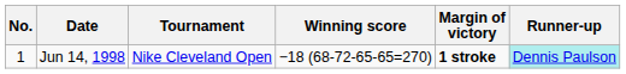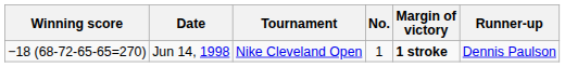columns swapped: No. <-> Winning score
Jun 14, 1998 | Runner-up: paleturquoise background -> no background
